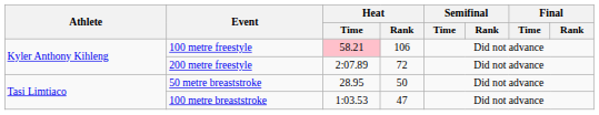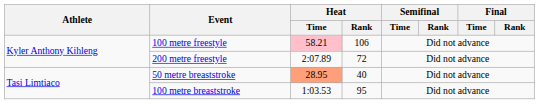50 metre breaststroke | Heat / Time: no background -> lightsalmon background
50 metre breaststroke | Heat / Rank: 50 -> 40
100 metre breaststroke | Heat / Rank: 47 -> 95
